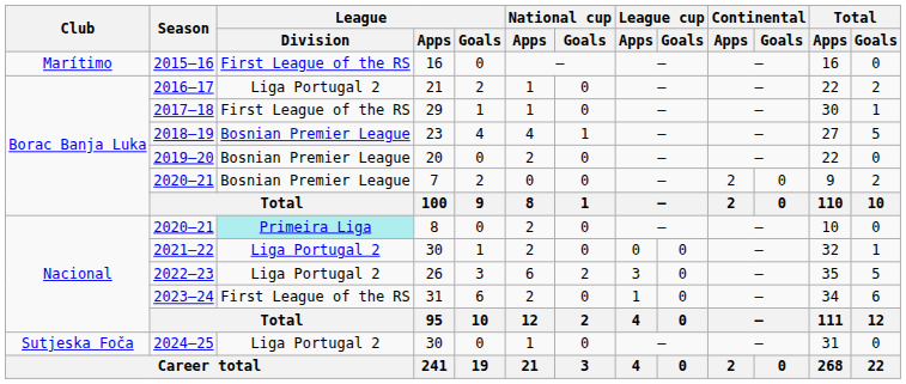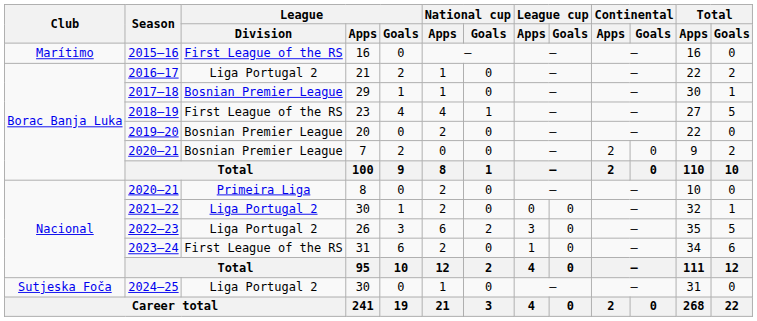2017–18 | League / Division: First League of the RS -> Bosnian Premier League
2018–19 | League / Division: Bosnian Premier League -> First League of the RS
2020–21 / 8 | League / Division: paleturquoise background -> no background
